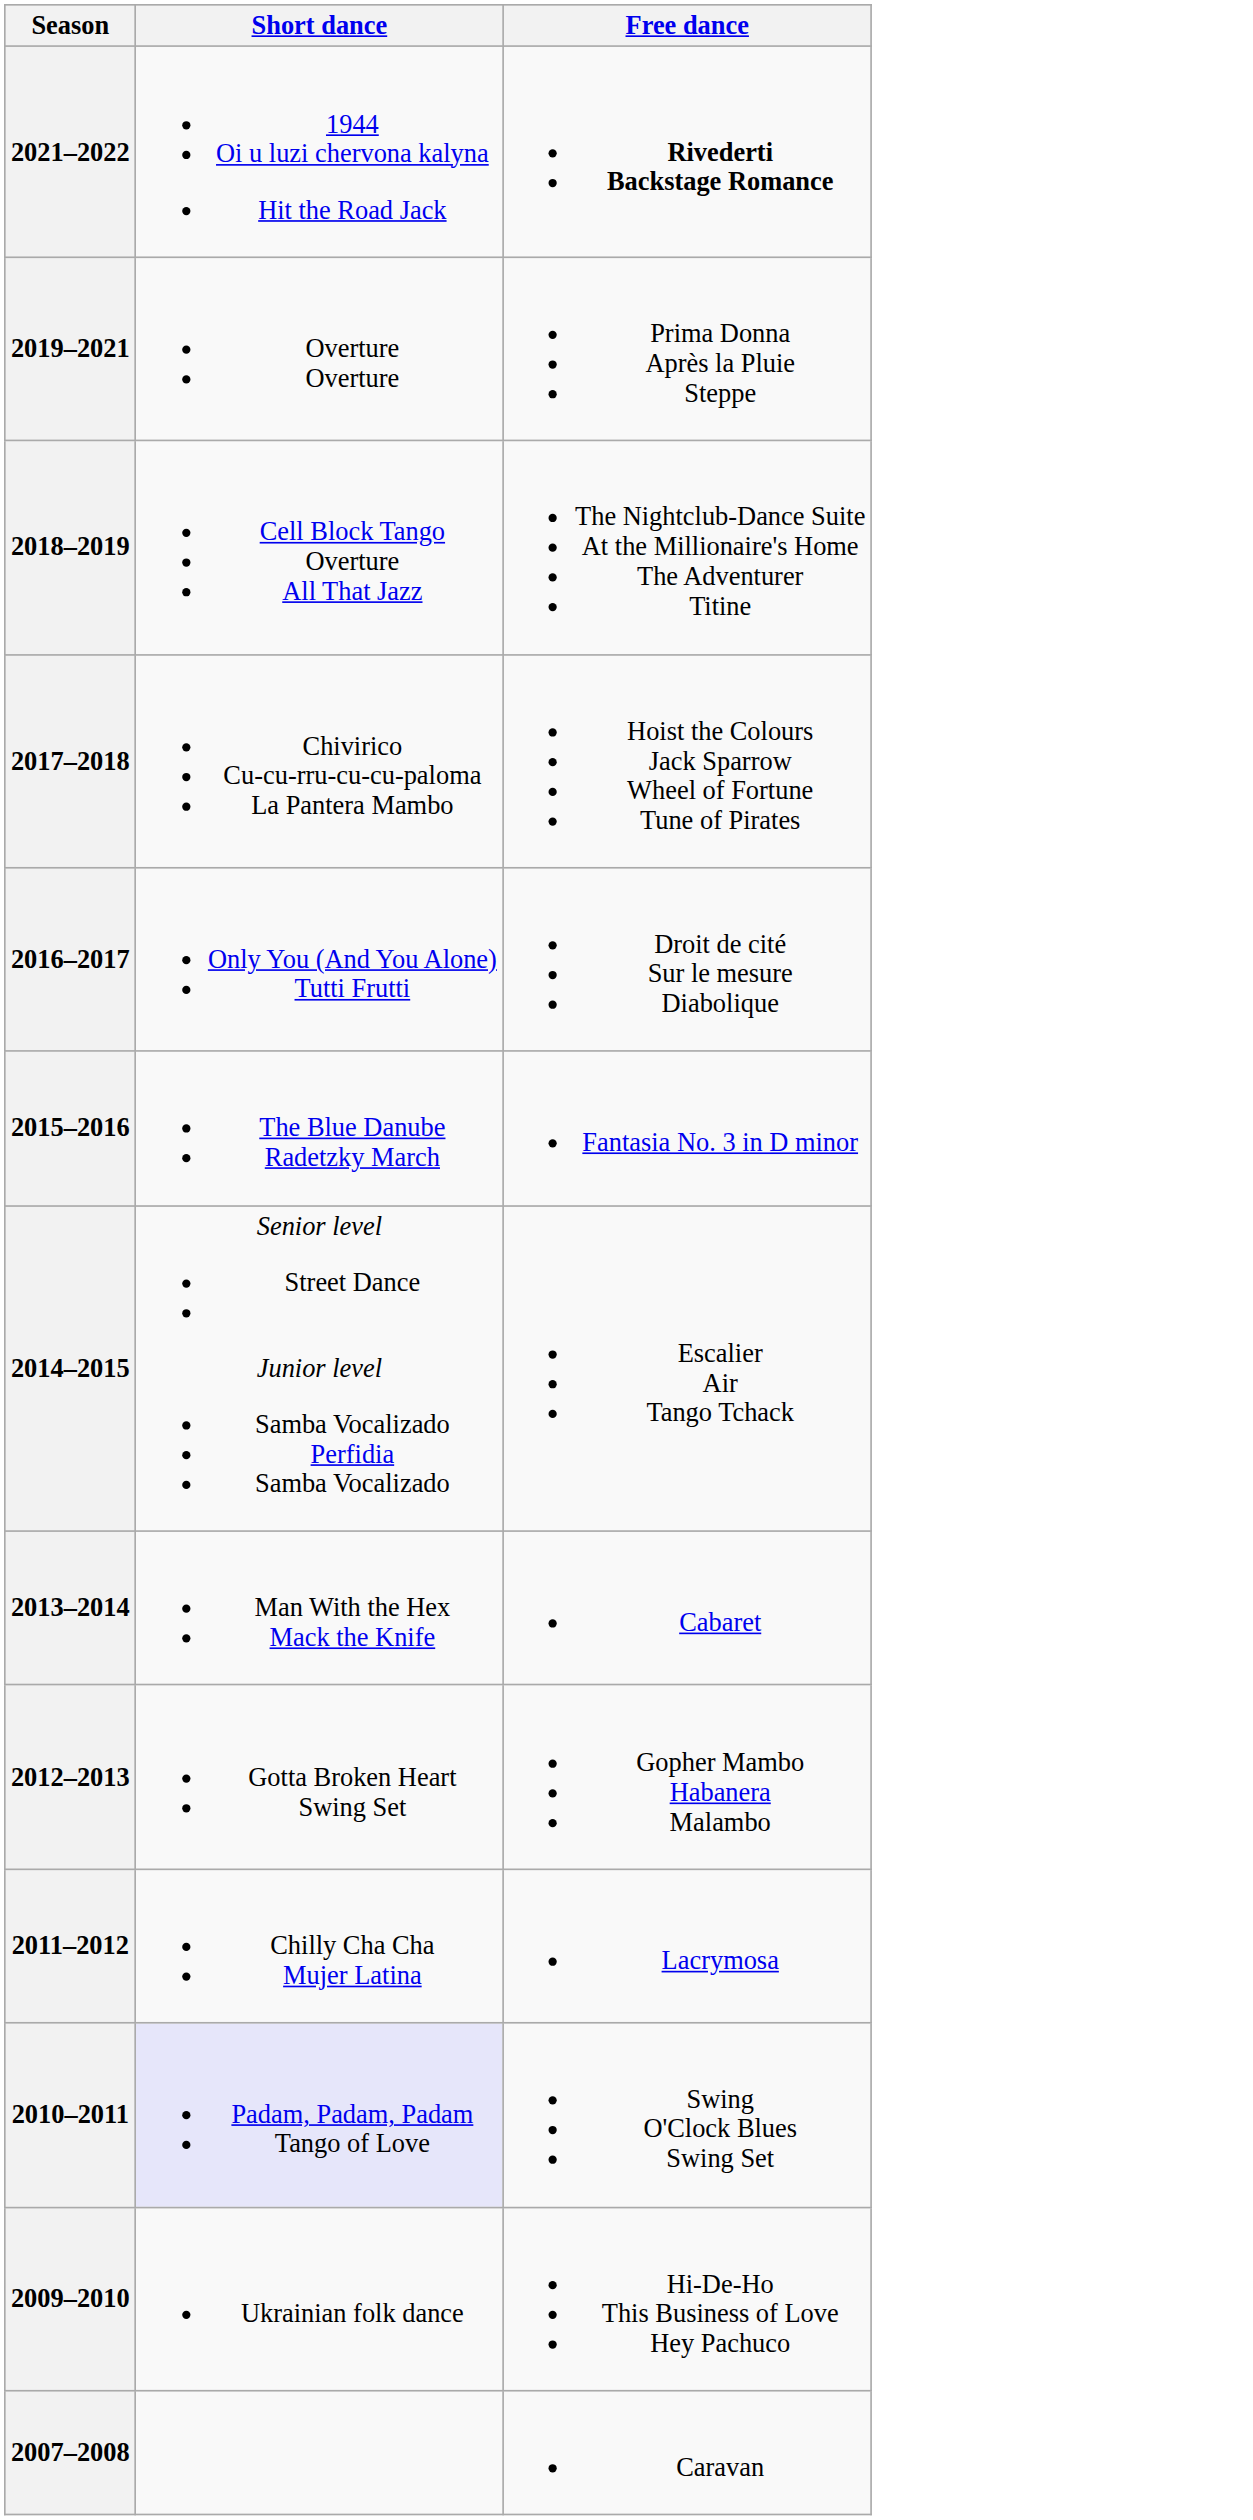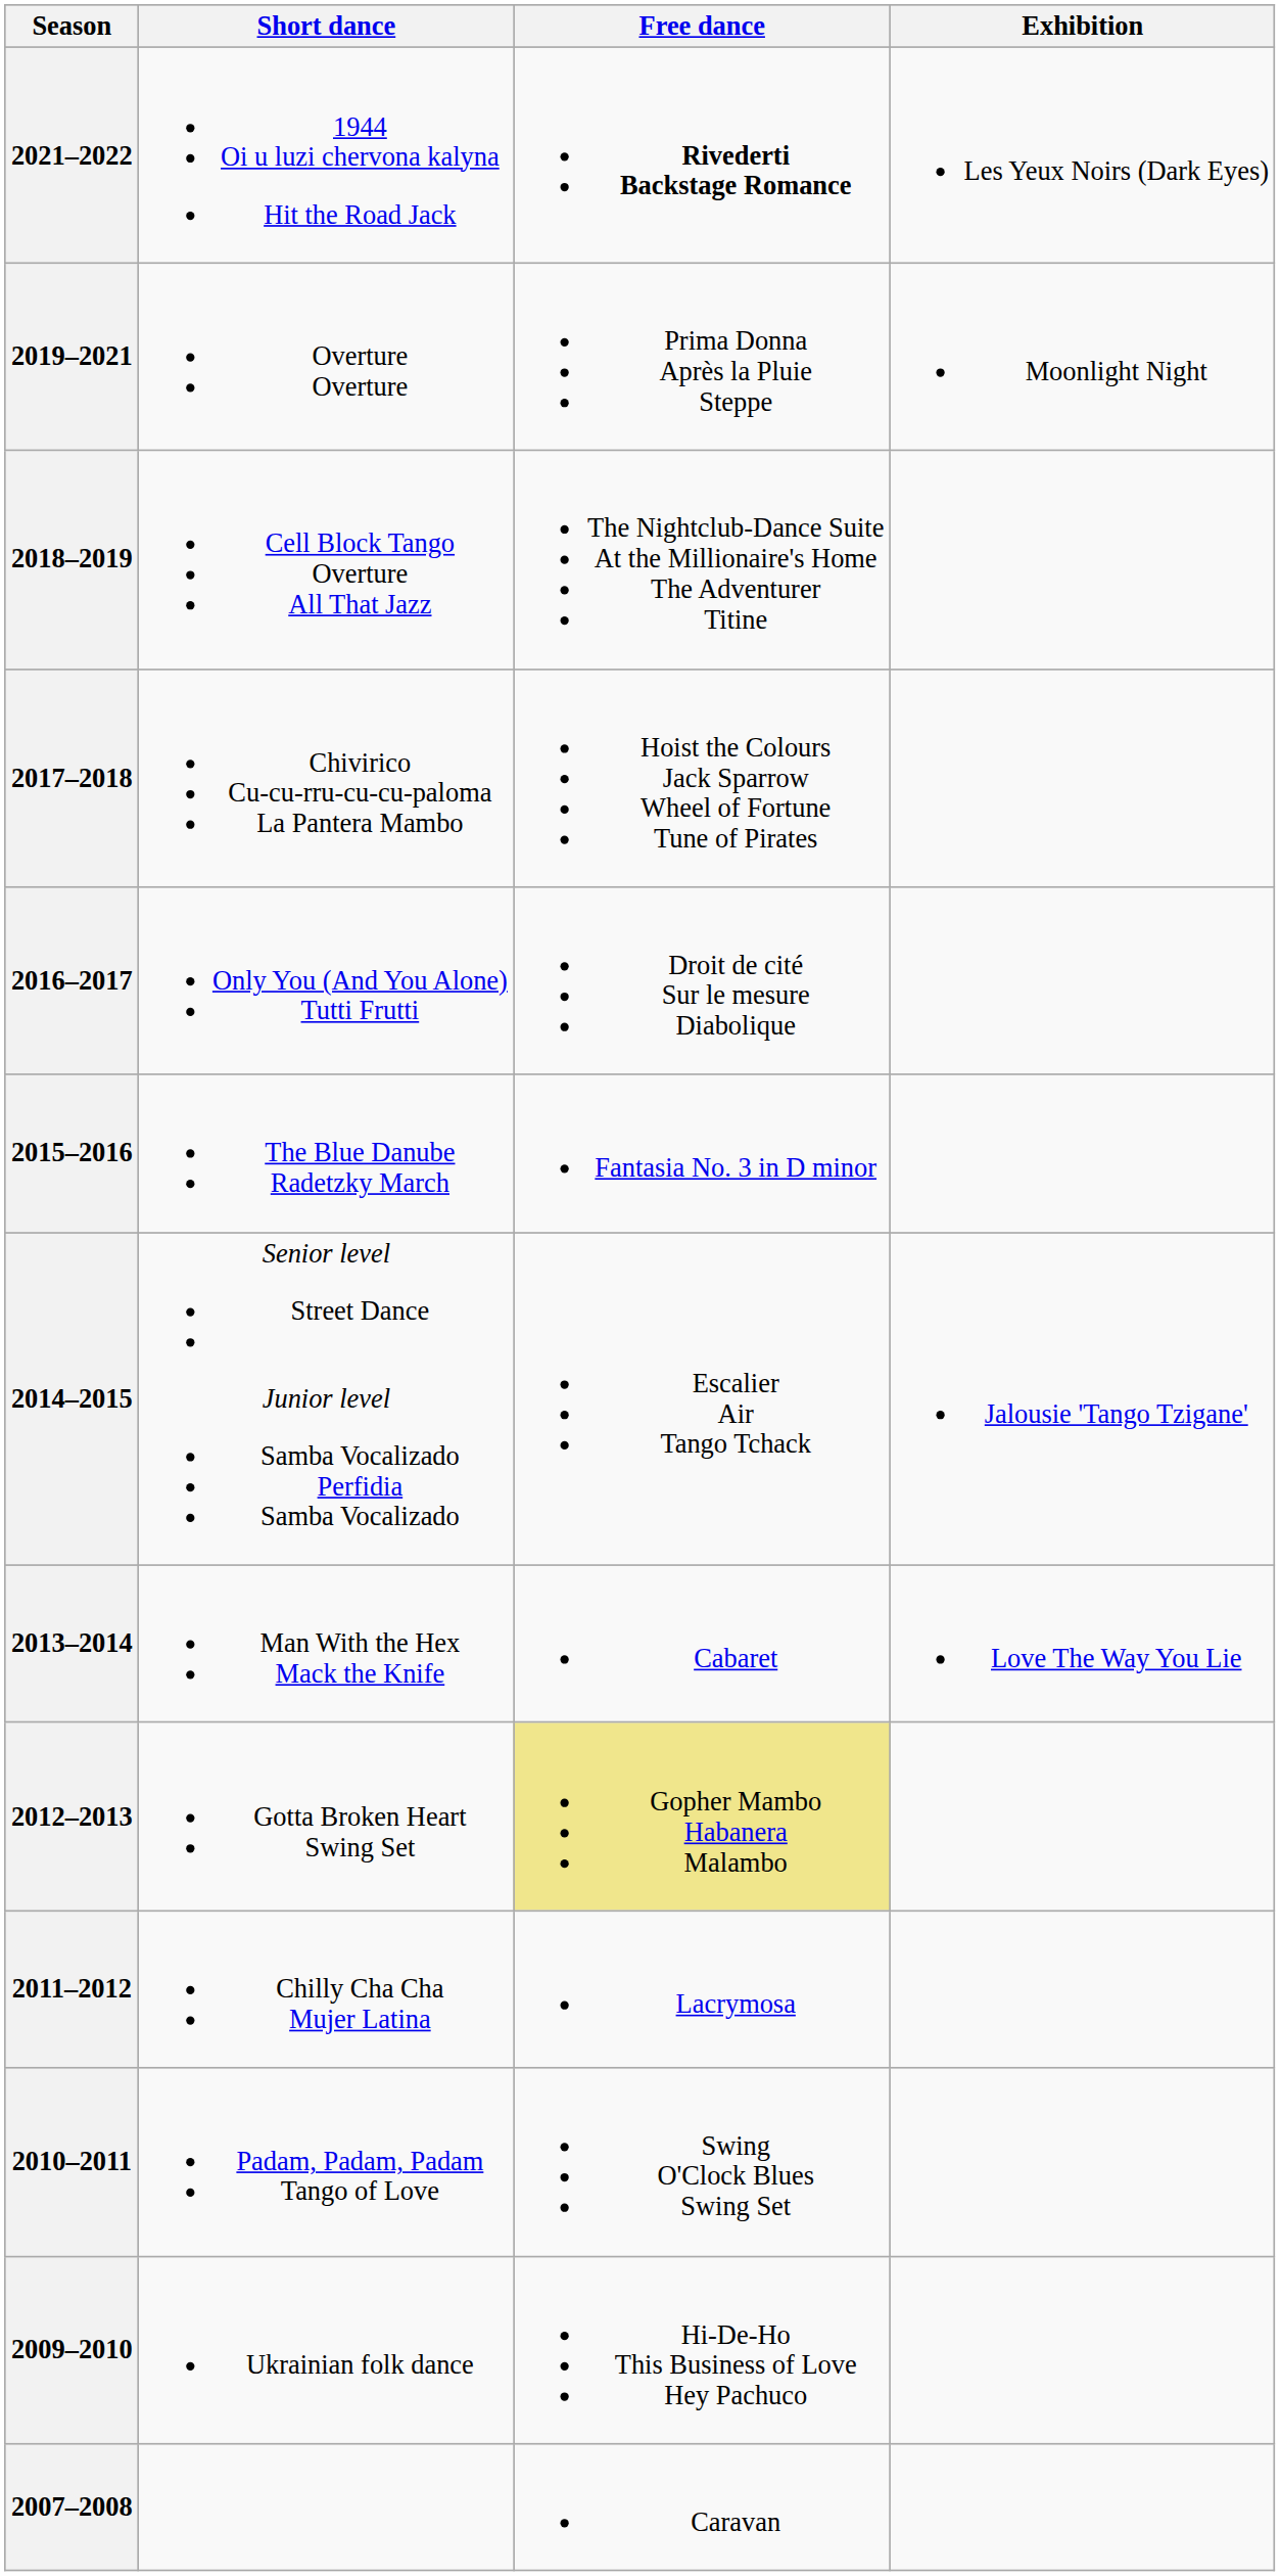+ column: Exhibition | Les Yeux Noirs (Dark Eyes) | Moonlight Night | Jalousie 'Tango Tzigane' | Love The Way You Lie
2012–2013 | Free dance: no background -> khaki background
2010–2011 | Short dance: lavender background -> no background
